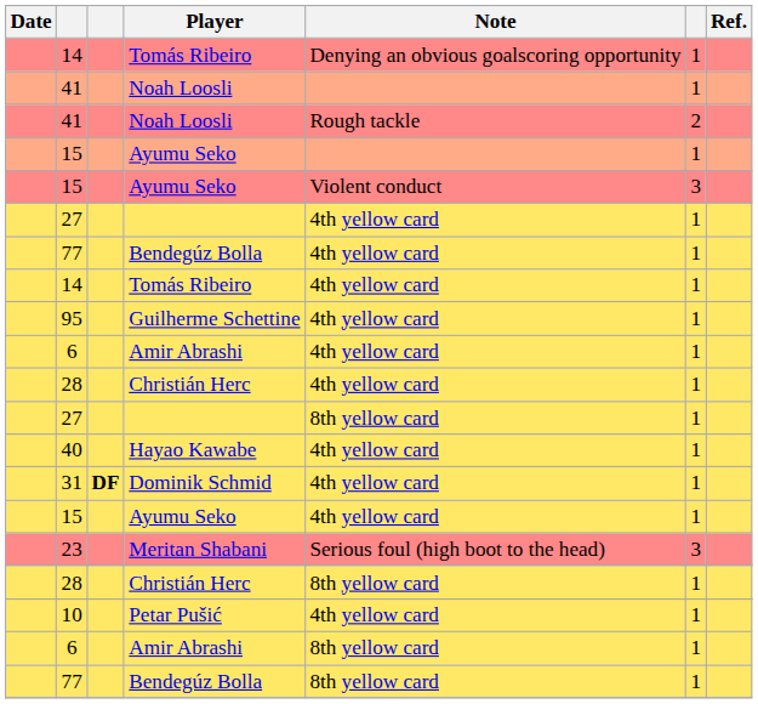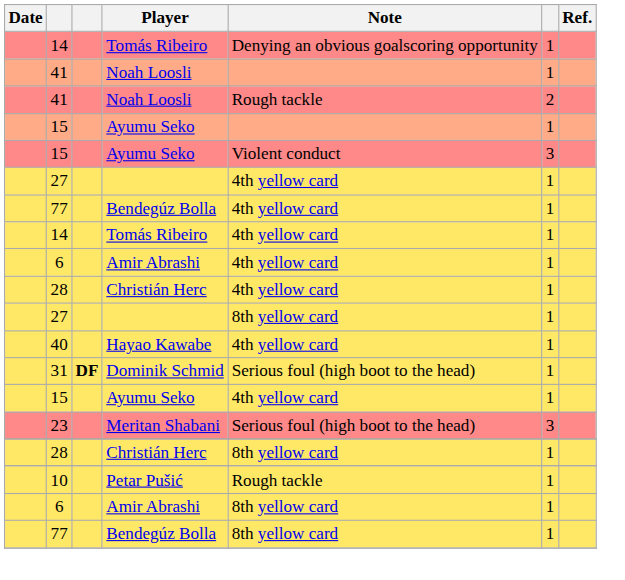- row: 95 | Guilherme Schettine | 4th yellow card | 1
31 | Note: 4th yellow card -> Serious foul (high boot to the head)
10 | Note: 4th yellow card -> Rough tackle
